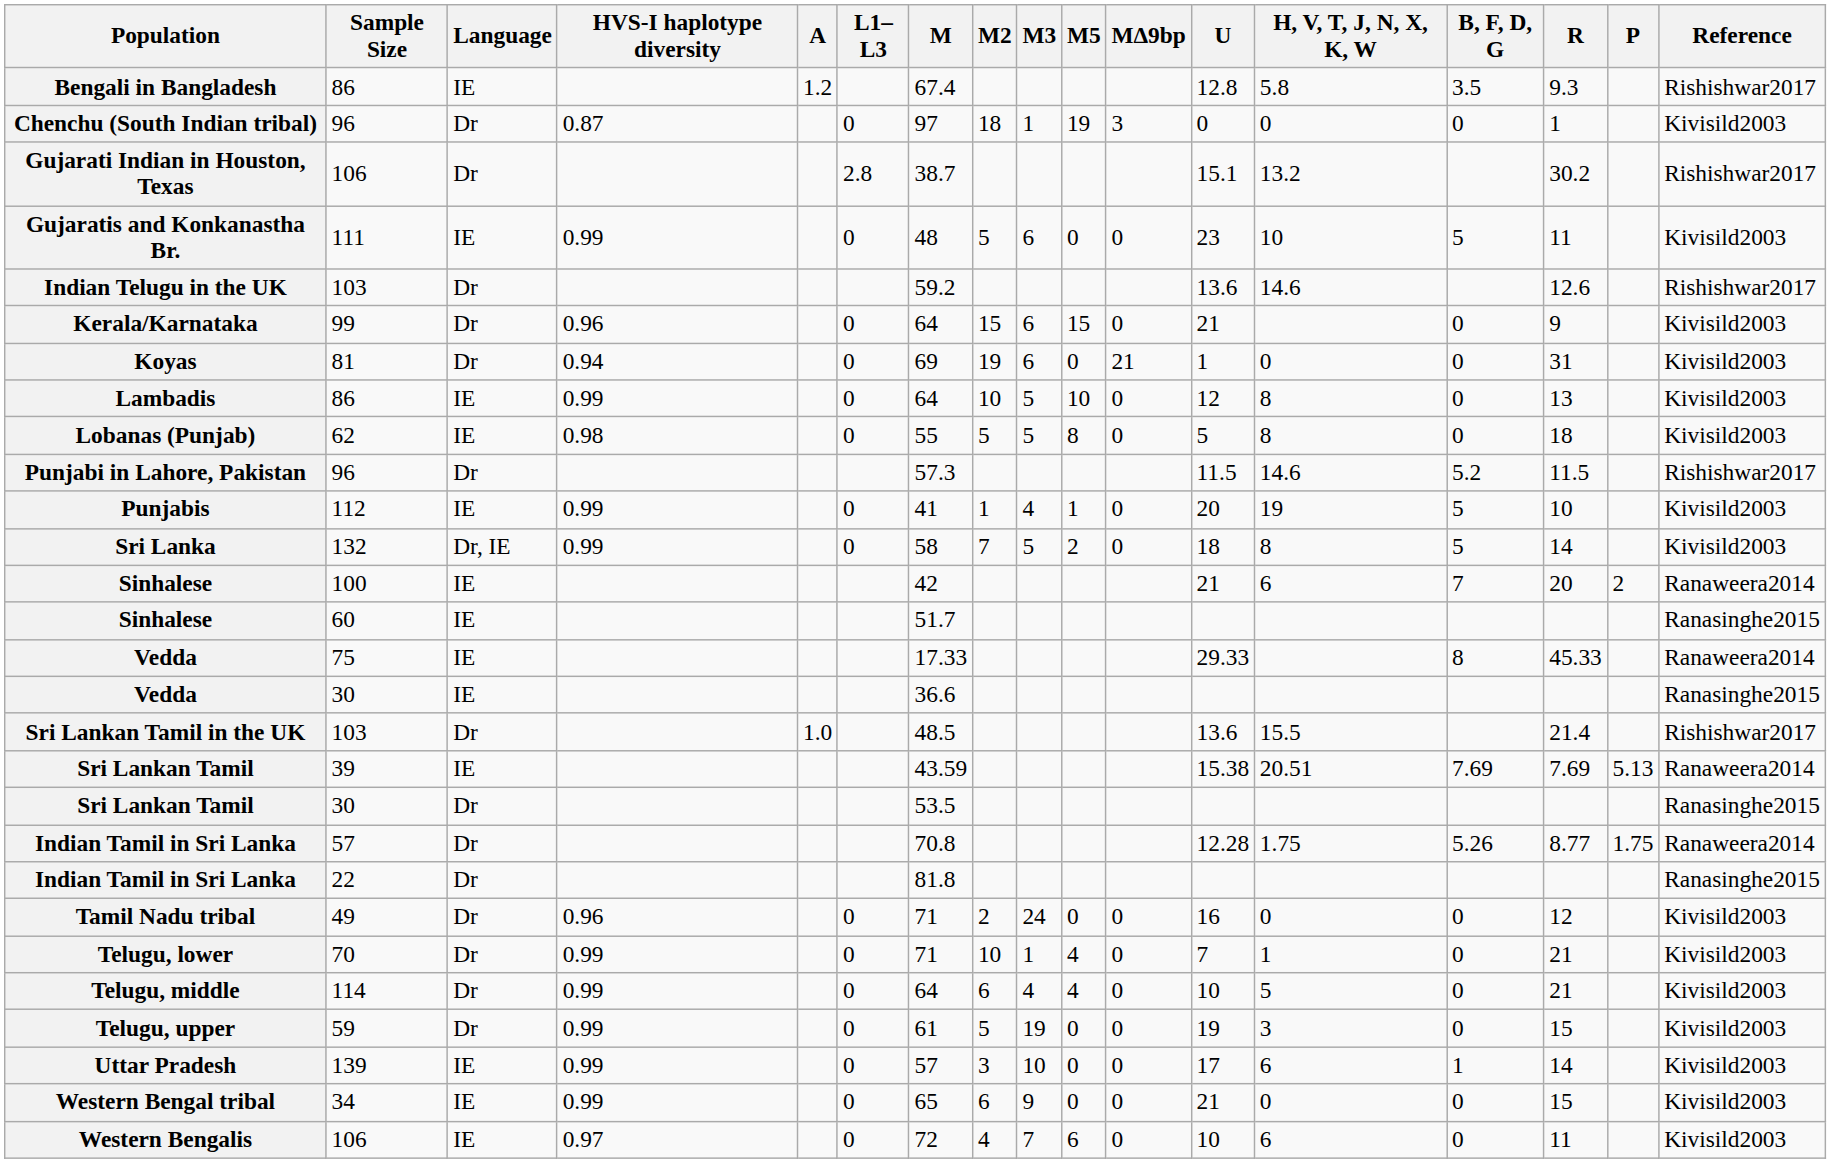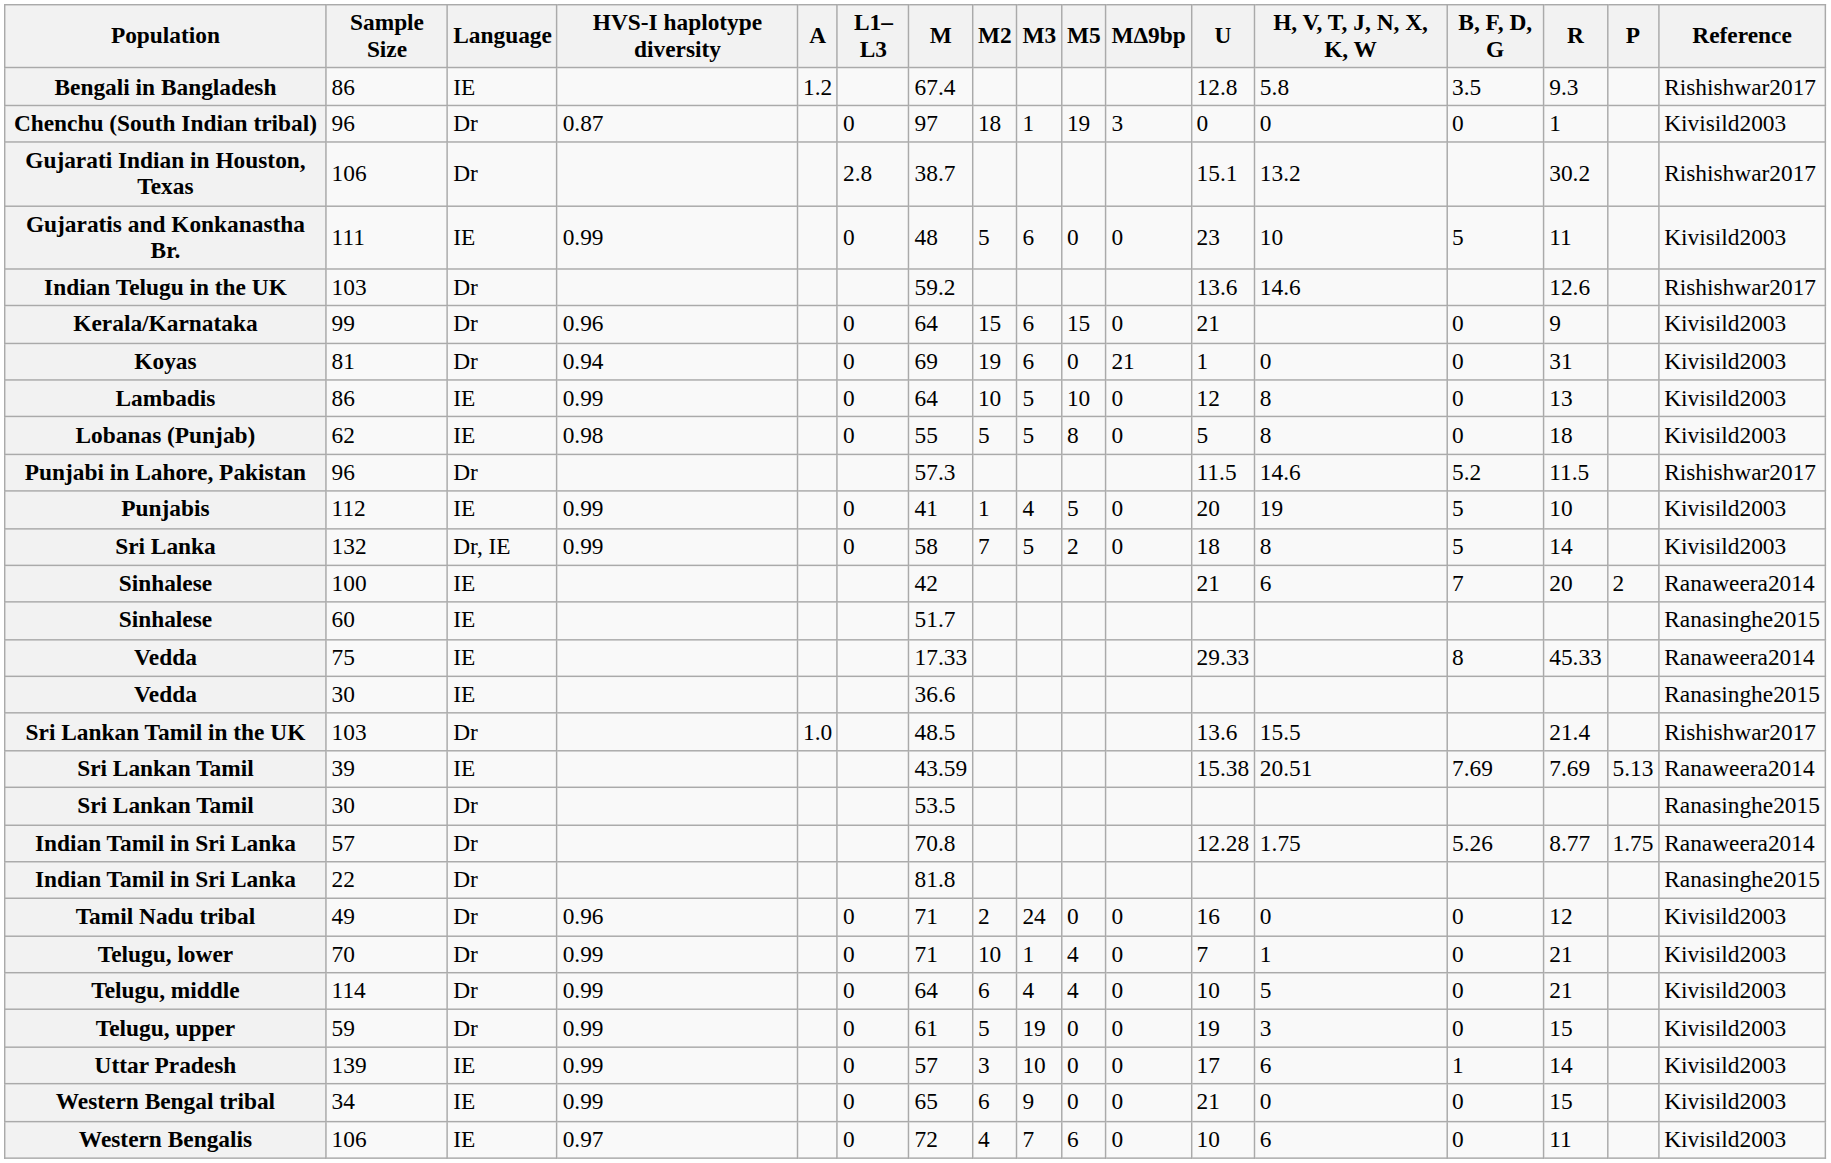Punjabis | M5: 1 -> 5
